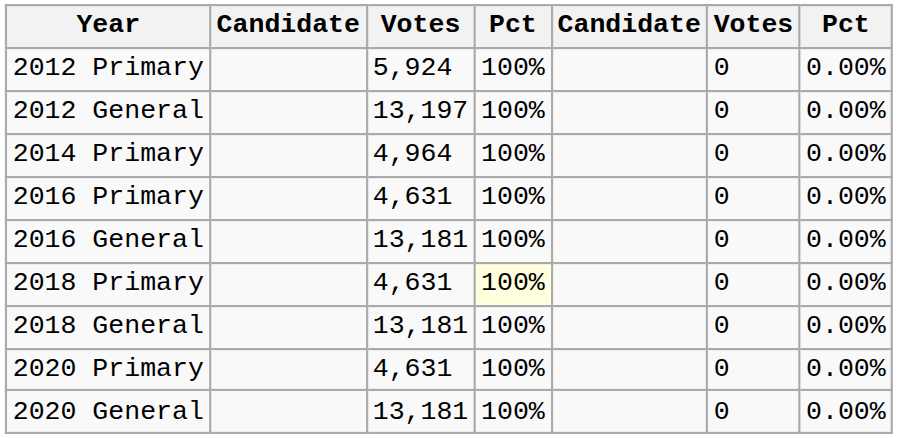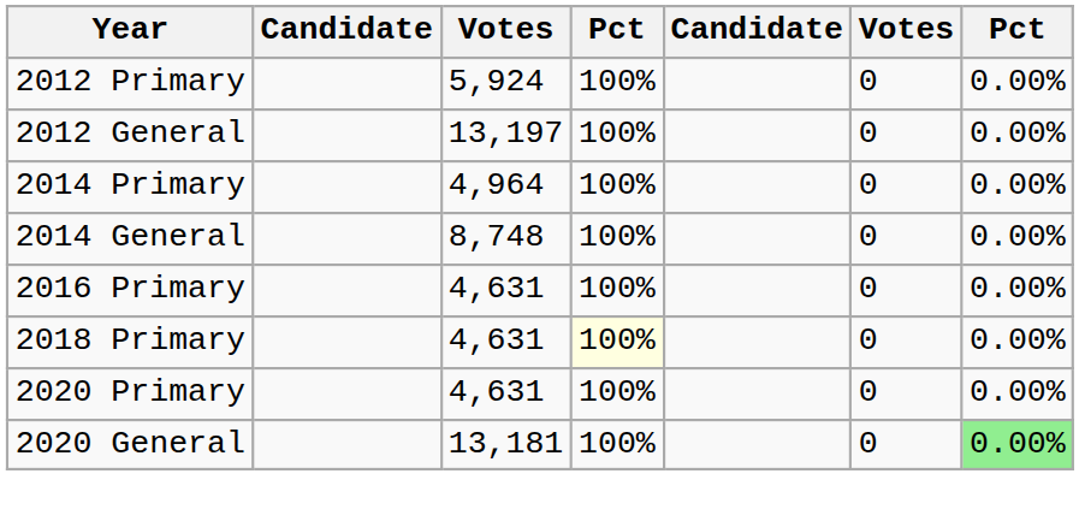+ row: 2014 General | 8,748 | 100% | 0 | 0.00%
- row: 2016 General | 13,181 | 100% | 0 | 0.00%
- row: 2018 General | 13,181 | 100% | 0 | 0.00%
2020 General | column 7: no background -> lightgreen background
